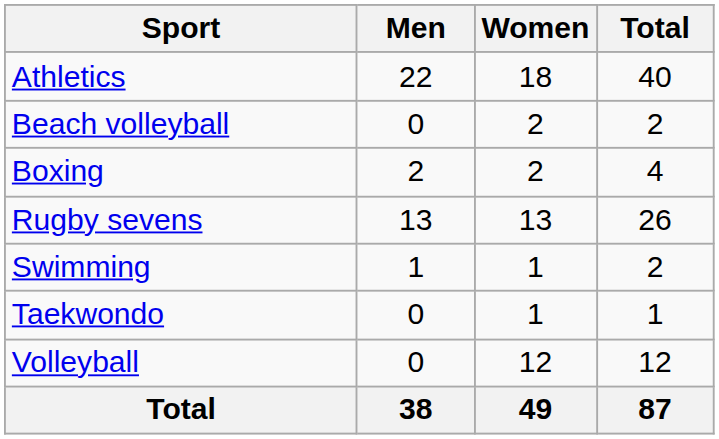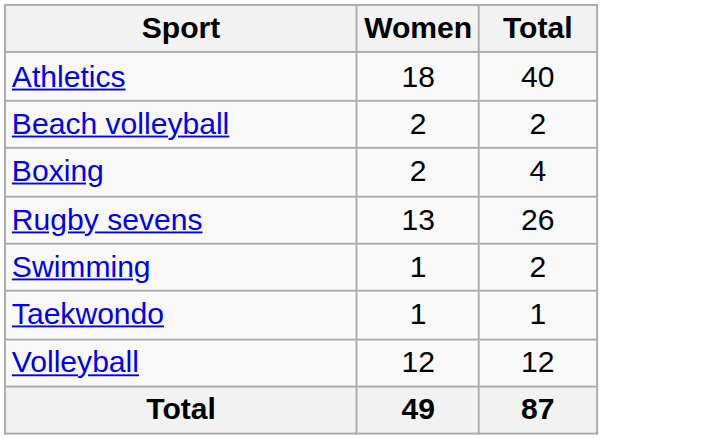- column: Men | 22 | 0 | 2 | 13 | 1 | 0 | 0 | 38
